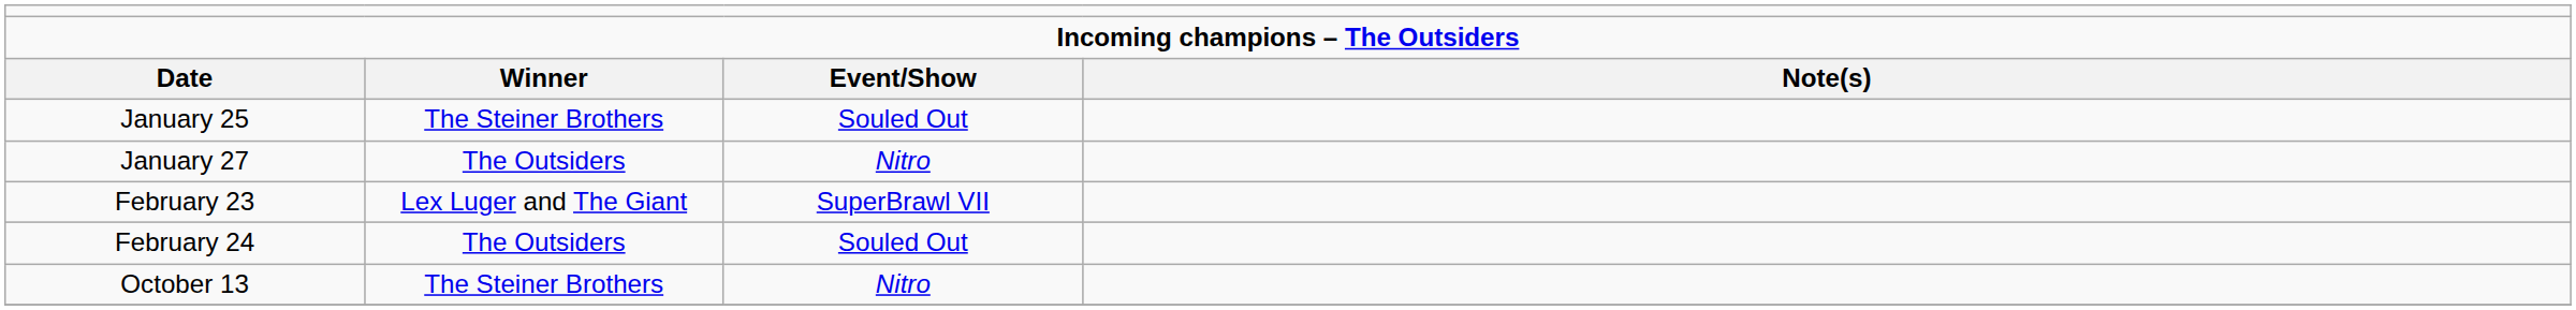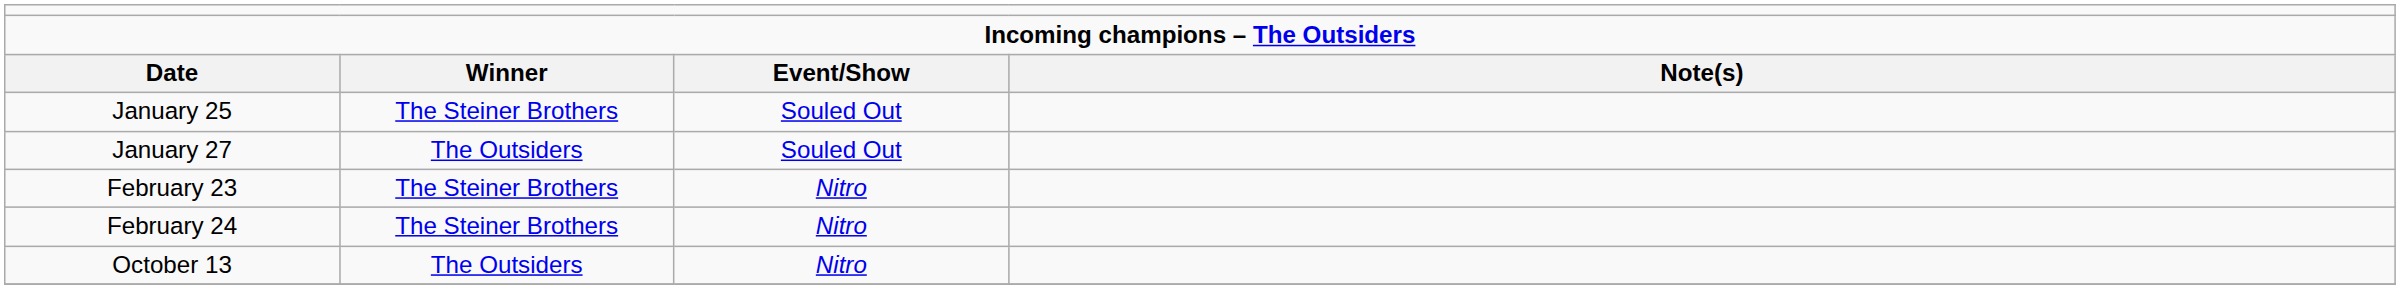January 27 | column 3: Nitro -> Souled Out
February 23 | column 2: Lex Luger and The Giant -> The Steiner Brothers
February 23 | column 3: SuperBrawl VII -> Nitro
February 24 | column 2: The Outsiders -> The Steiner Brothers
February 24 | column 3: Souled Out -> Nitro
October 13 | column 2: The Steiner Brothers -> The Outsiders
